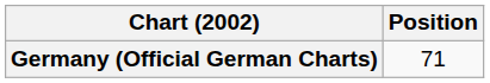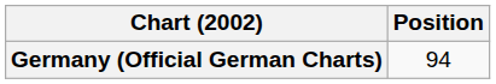Germany (Official German Charts) | Position: 71 -> 94
